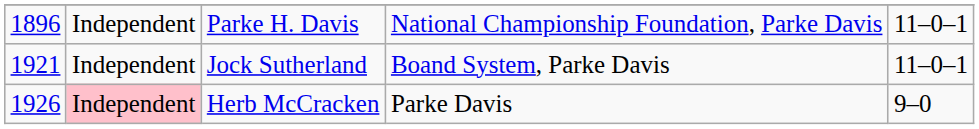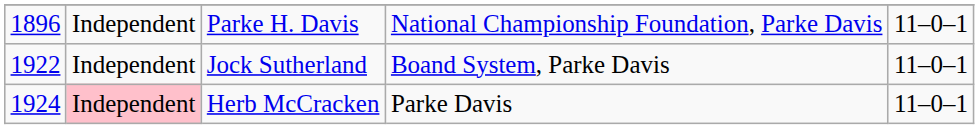Jock Sutherland | column 1: 1921 -> 1922
Herb McCracken | column 1: 1926 -> 1924
Herb McCracken | column 5: 9–0 -> 11–0–1
